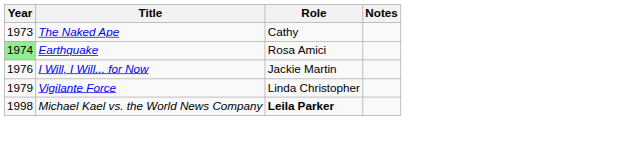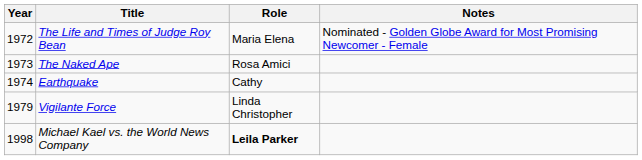+ row: 1972 | The Life and Times of Judge Roy Bean | Maria Elena | Nominated - Golden Globe Award for Most Promising Newcomer - Female
The Naked Ape | Role: Cathy -> Rosa Amici
Earthquake | Year: lightgreen background -> no background
Earthquake | Role: Rosa Amici -> Cathy
- row: 1976 | I Will, I Will... for Now | Jackie Martin
